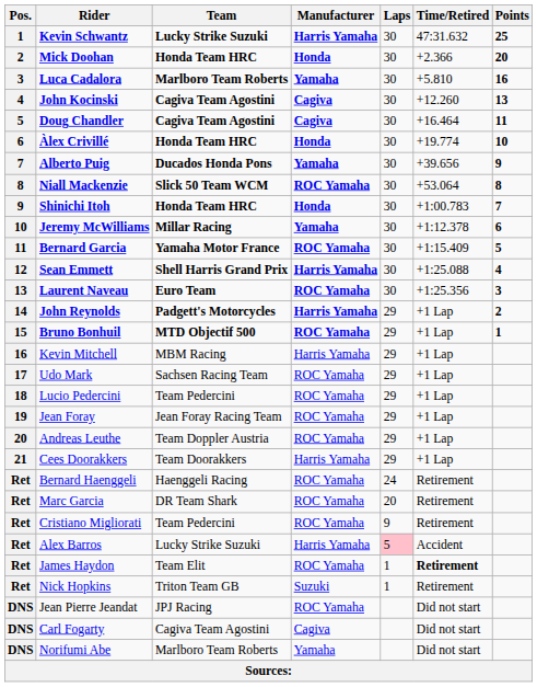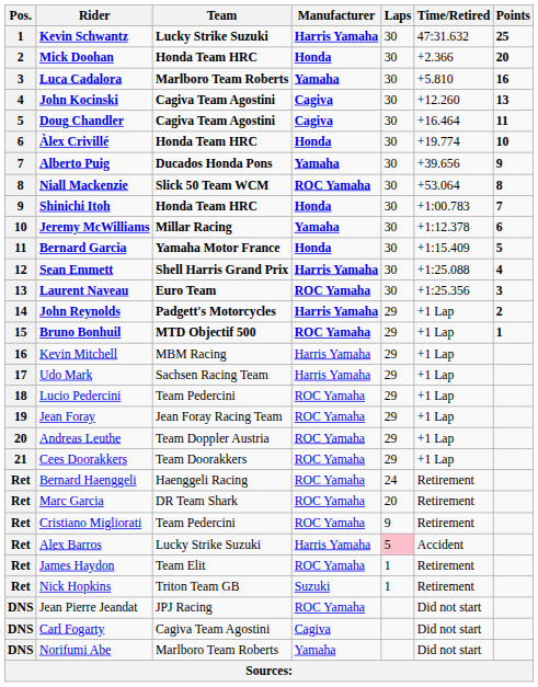Bernard Garcia | Manufacturer: ROC Yamaha -> Honda
Udo Mark | Manufacturer: ROC Yamaha -> Harris Yamaha
Cees Doorakkers | Manufacturer: Harris Yamaha -> ROC Yamaha
James Haydon | Time/Retired: bold -> normal
